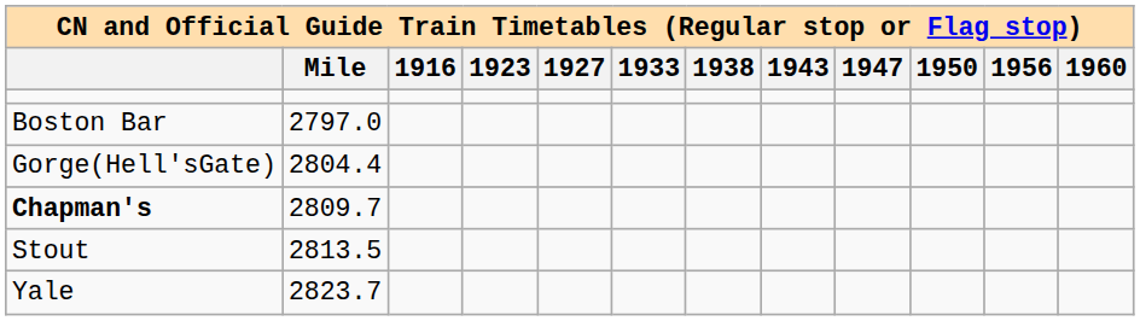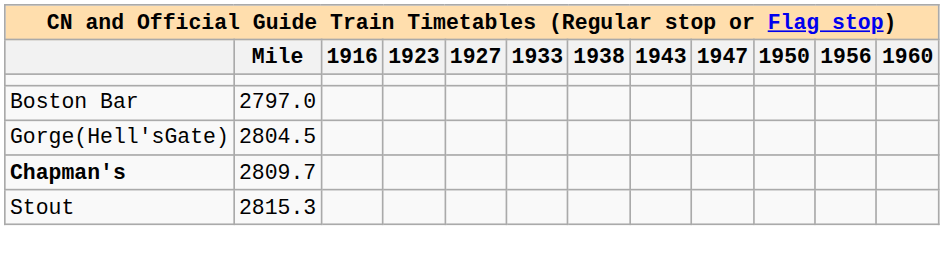Gorge(Hell'sGate) | Mile: 2804.4 -> 2804.5
Stout | Mile: 2813.5 -> 2815.3
- row: Yale | 2823.7
